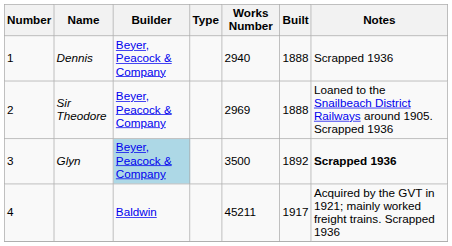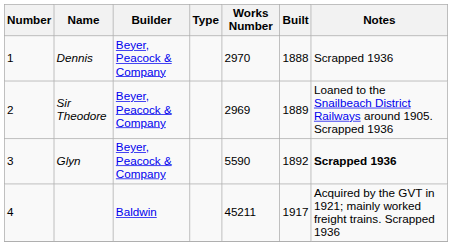Dennis | Works Number: 2940 -> 2970
Sir Theodore | Built: 1888 -> 1889
Glyn | Builder: lightblue background -> no background
Glyn | Works Number: 3500 -> 5590
